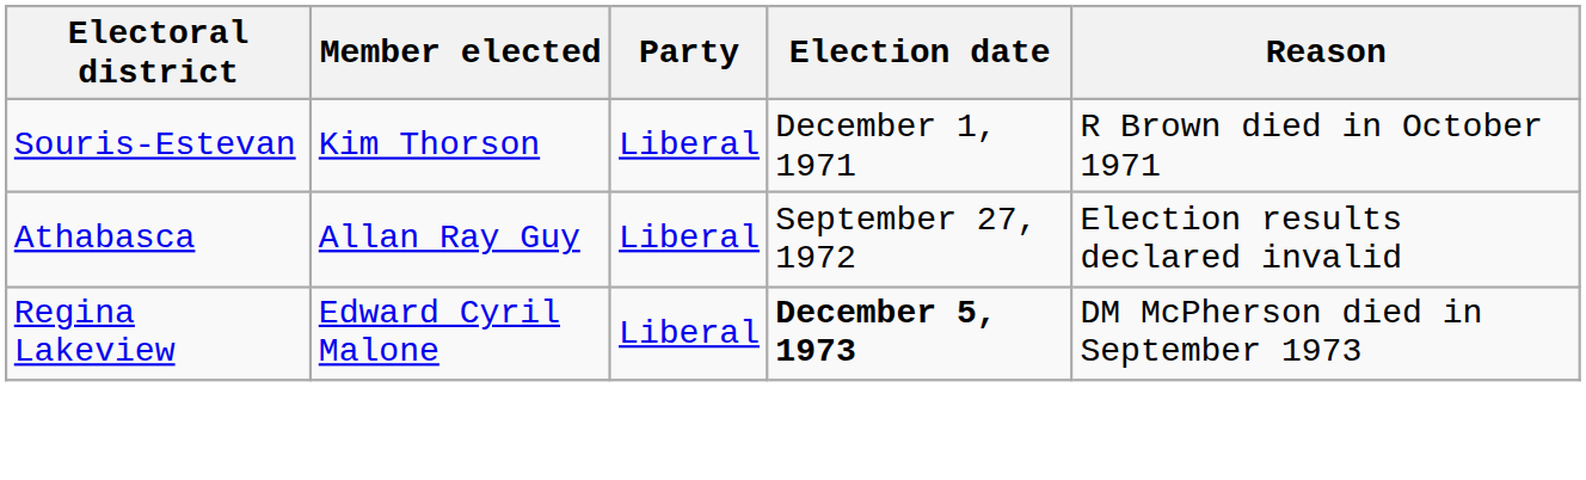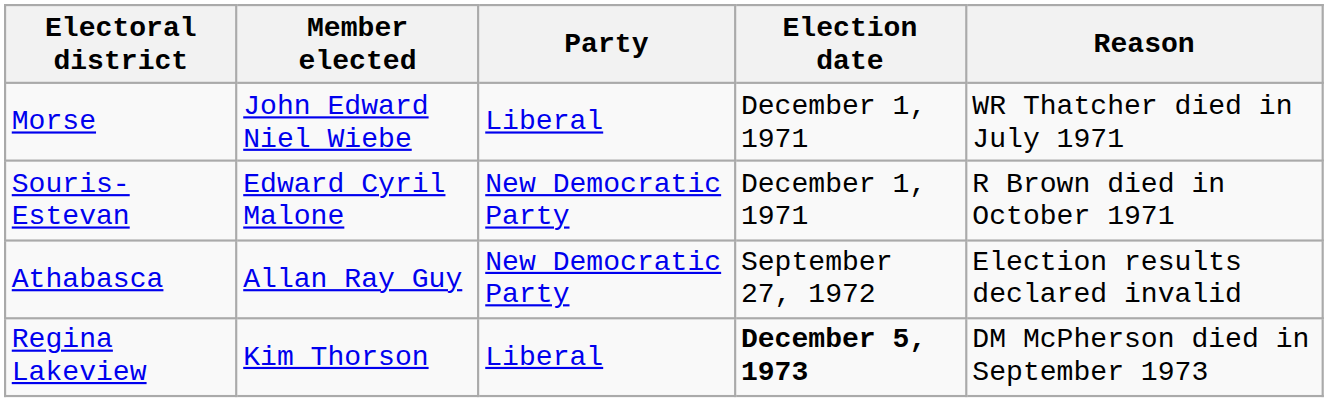+ row: Morse | John Edward Niel Wiebe | Liberal | December 1, 1971 | WR Thatcher died in July 1971
Souris-Estevan | Member elected: Kim Thorson -> Edward Cyril Malone
Souris-Estevan | Party: Liberal -> New Democratic Party
Athabasca | Party: Liberal -> New Democratic Party
Regina Lakeview | Member elected: Edward Cyril Malone -> Kim Thorson
